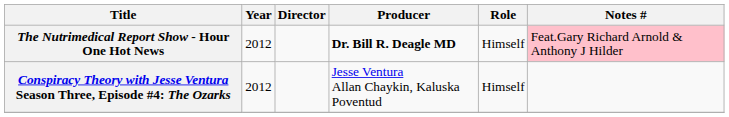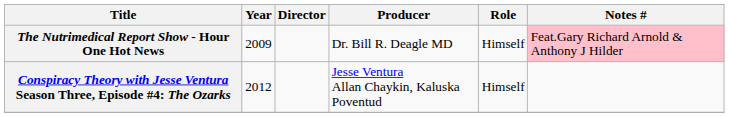The Nutrimedical Report Show - Hour One Hot News | Year: 2012 -> 2009
The Nutrimedical Report Show - Hour One Hot News | Producer: bold -> normal
